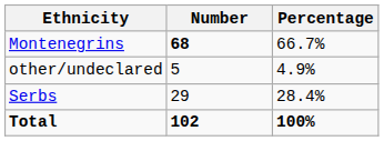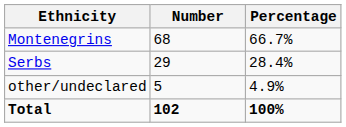Montenegrins | Number: bold -> normal
rows swapped: Serbs <-> other/undeclared
